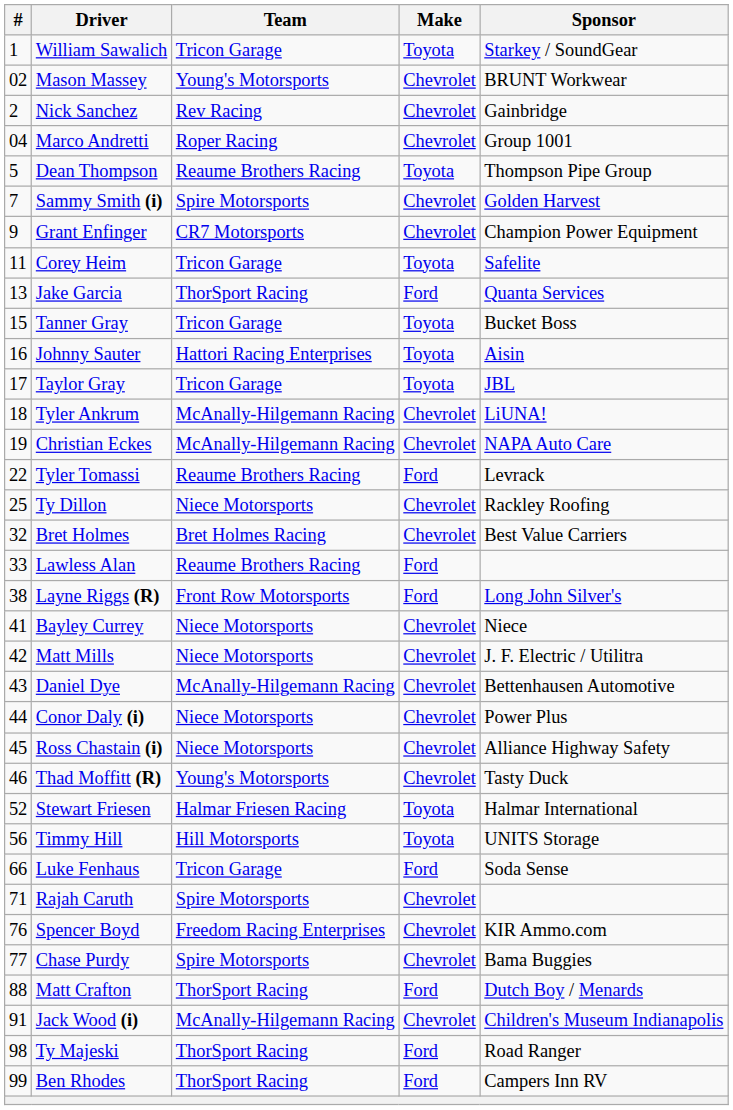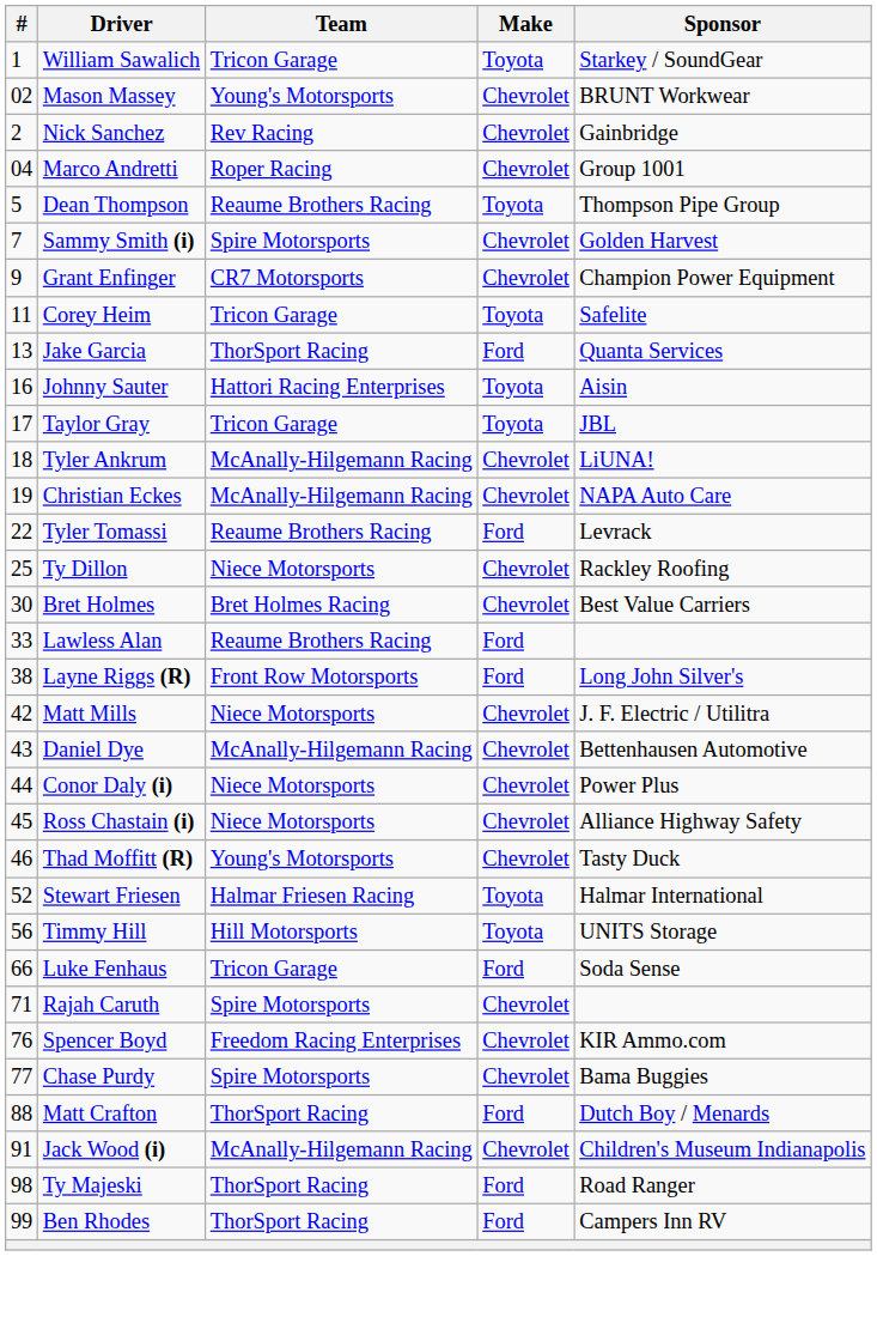- row: 15 | Tanner Gray | Tricon Garage | Toyota | Bucket Boss
Bret Holmes | #: 32 -> 30
- row: 41 | Bayley Currey | Niece Motorsports | Chevrolet | Niece
